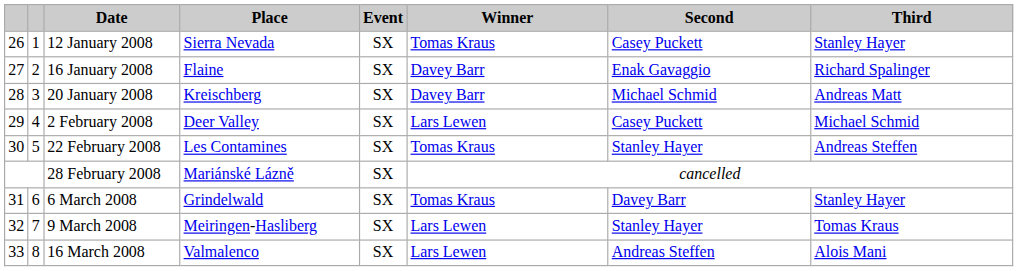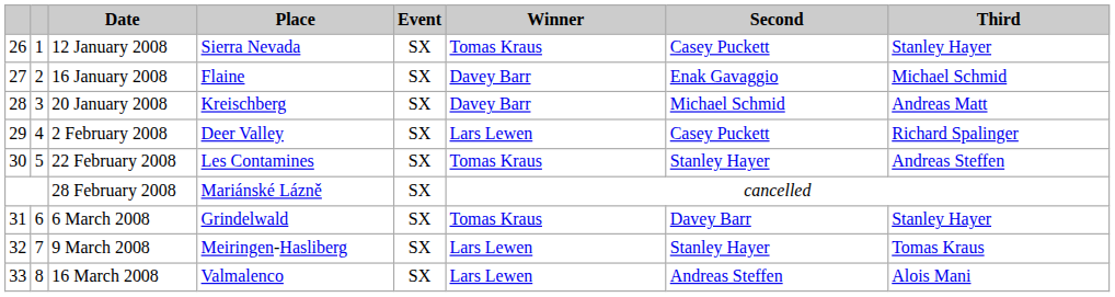16 January 2008 | Third: Richard Spalinger -> Michael Schmid
2 February 2008 | Third: Michael Schmid -> Richard Spalinger
